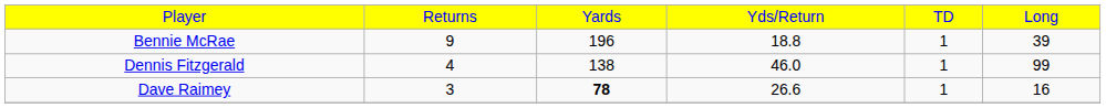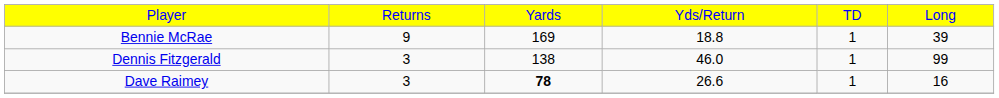Bennie McRae | column 3: 196 -> 169
Dennis Fitzgerald | column 2: 4 -> 3
